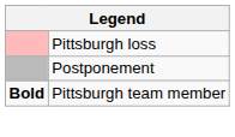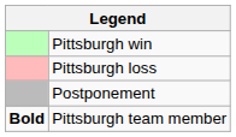+ row: Pittsburgh win
